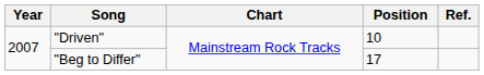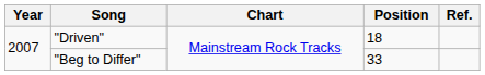"Driven" | Position: 10 -> 18
"Beg to Differ" | Position: 17 -> 33
